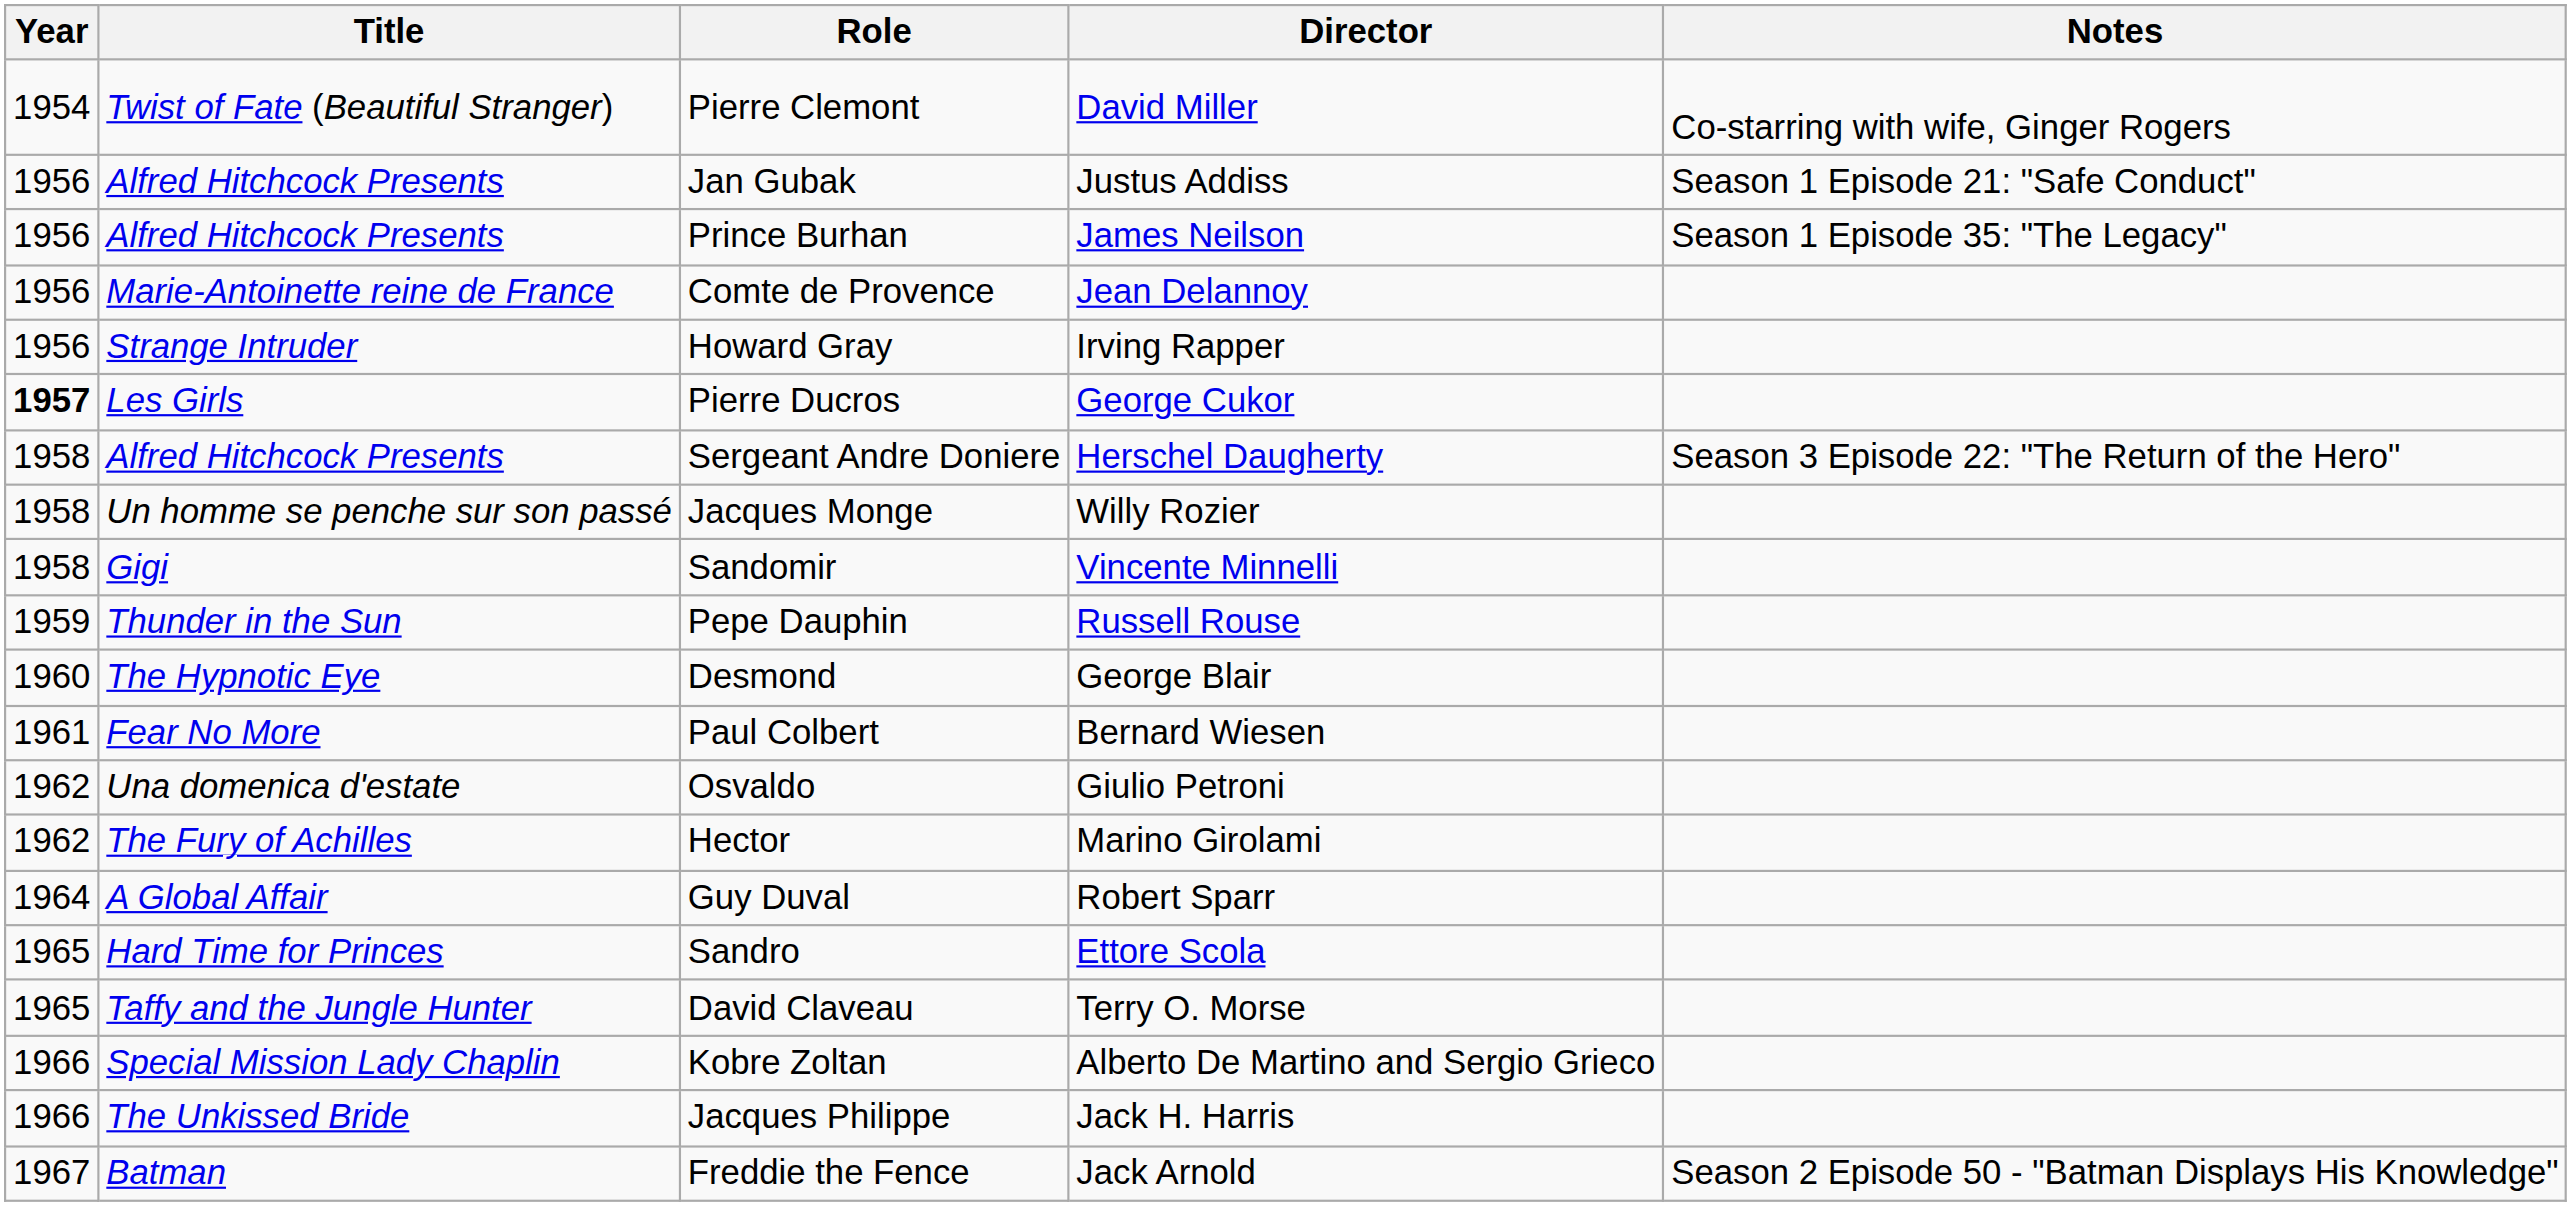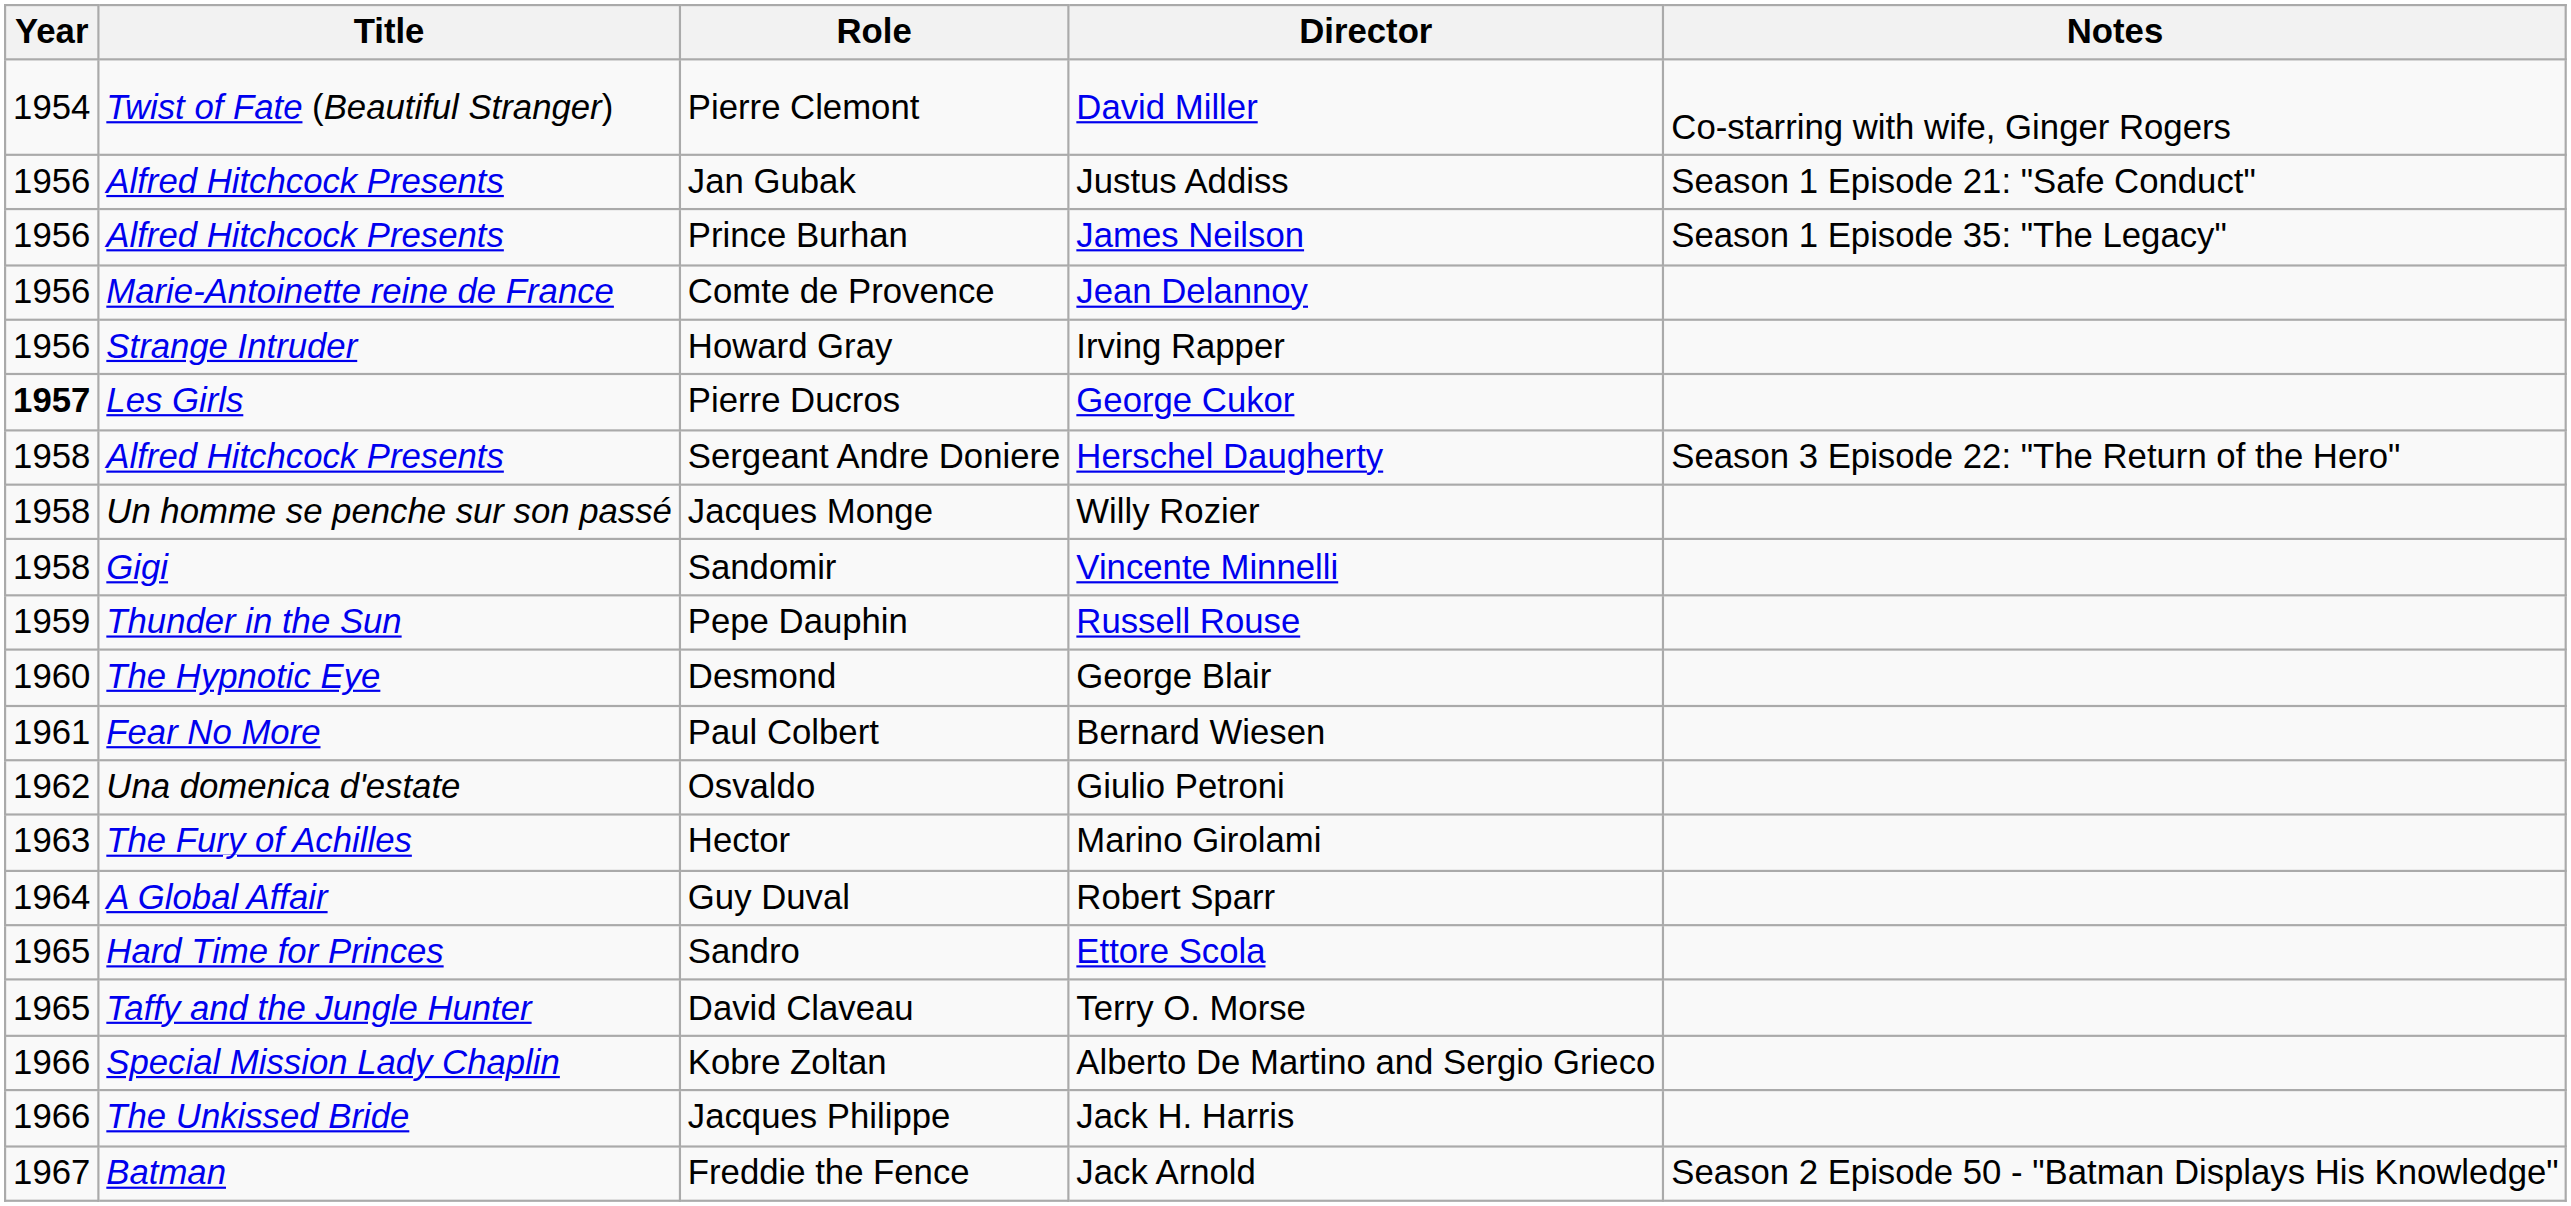Hector | Year: 1962 -> 1963
